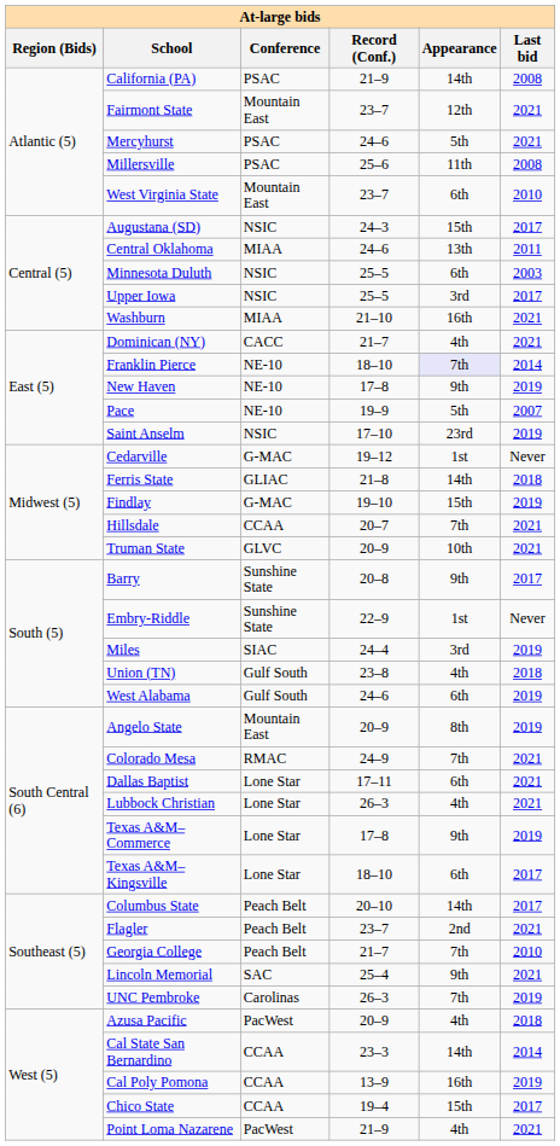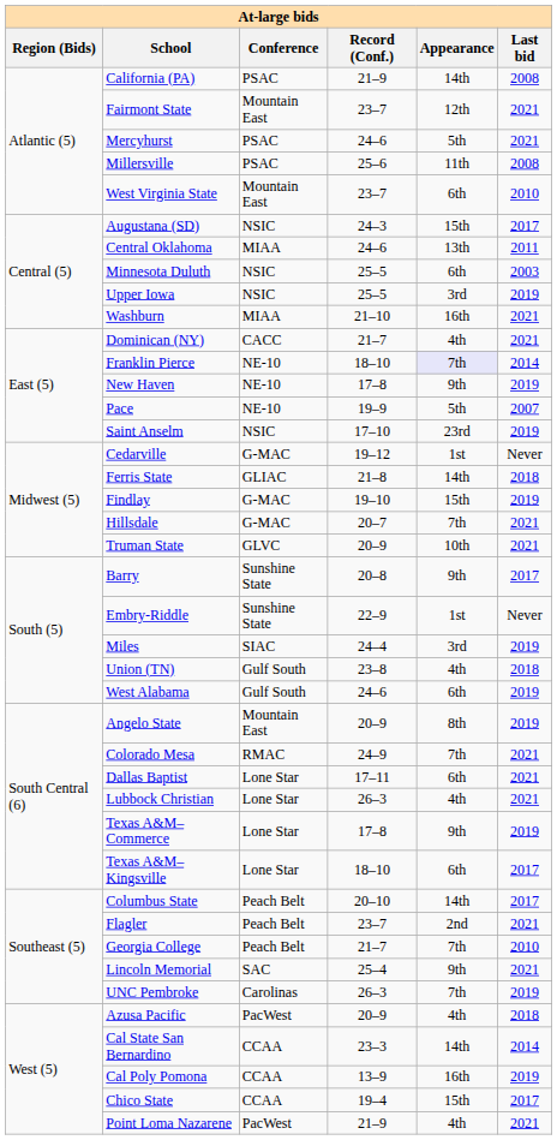Upper Iowa | Last bid: 2017 -> 2019
Hillsdale | Conference: CCAA -> G-MAC
